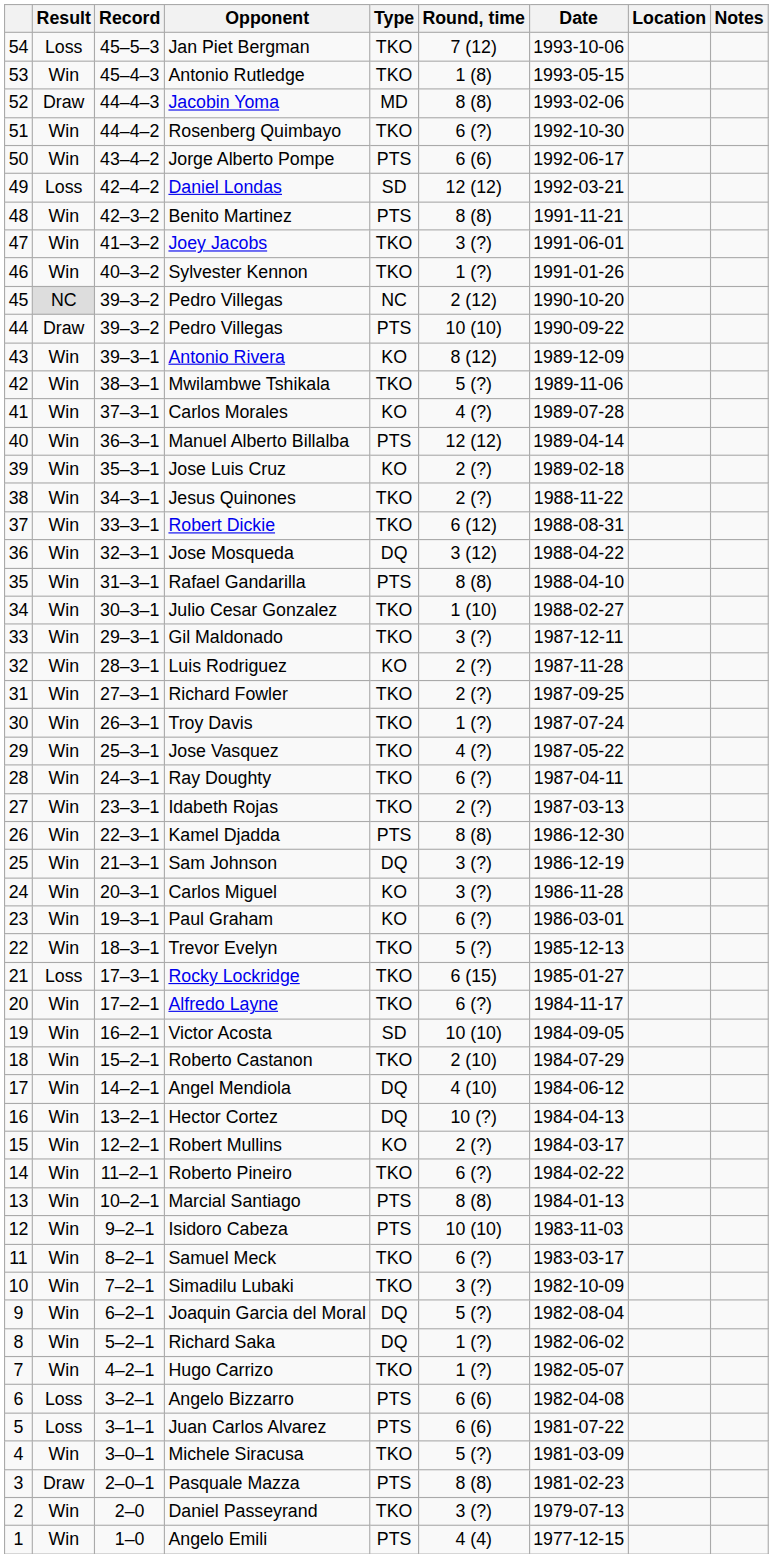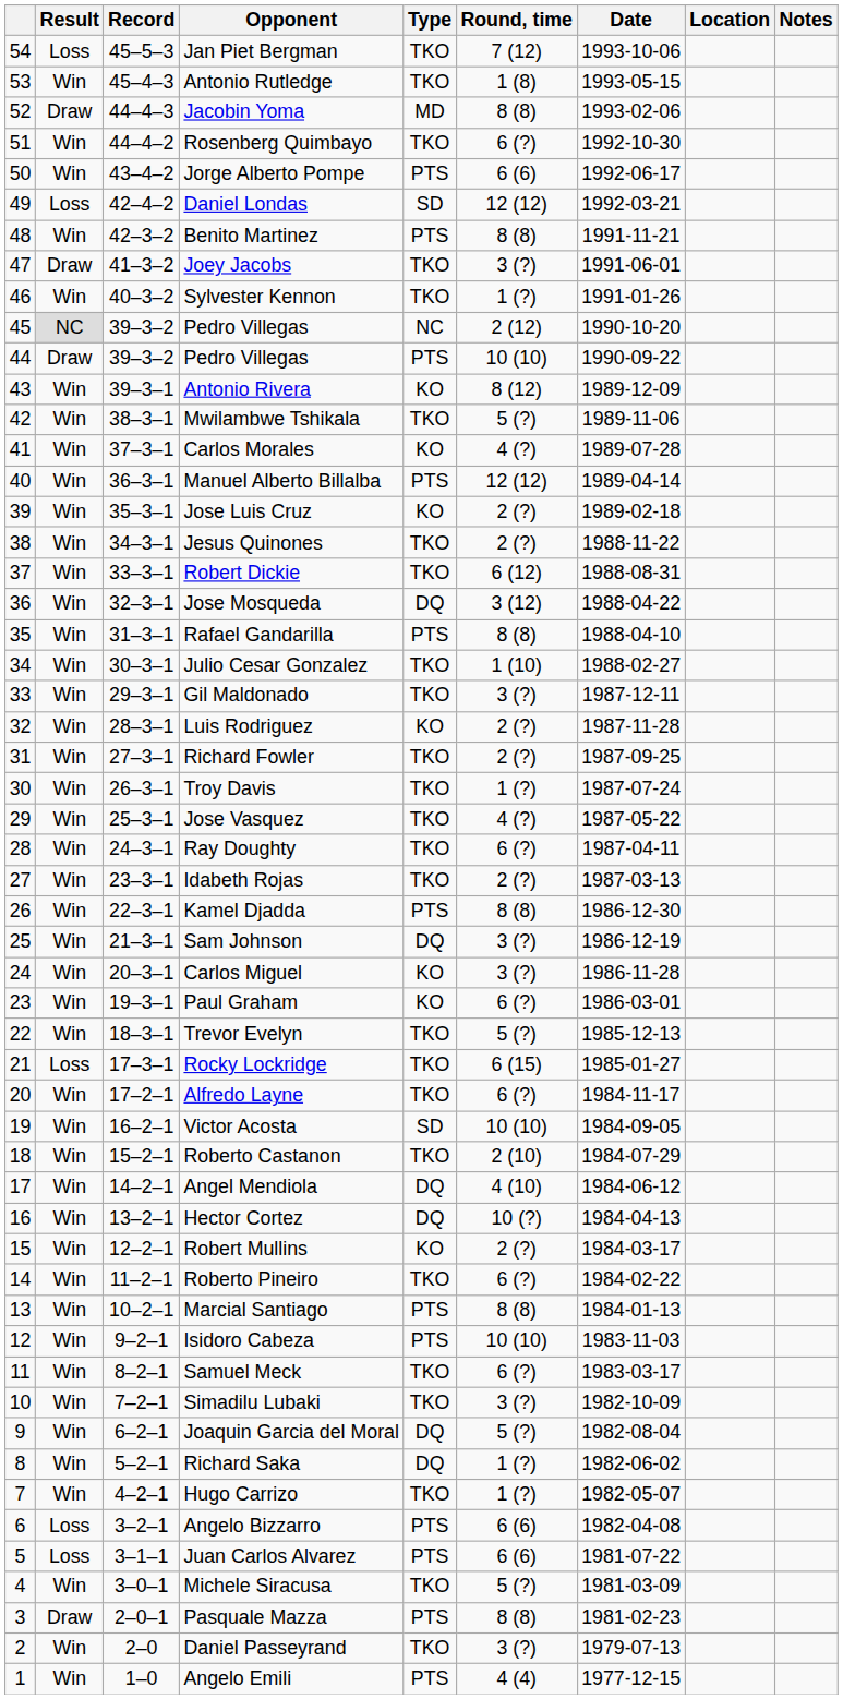Joey Jacobs | Result: Win -> Draw
